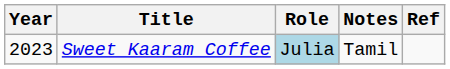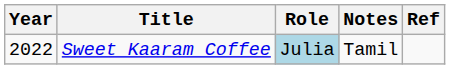Sweet Kaaram Coffee | Year: 2023 -> 2022
